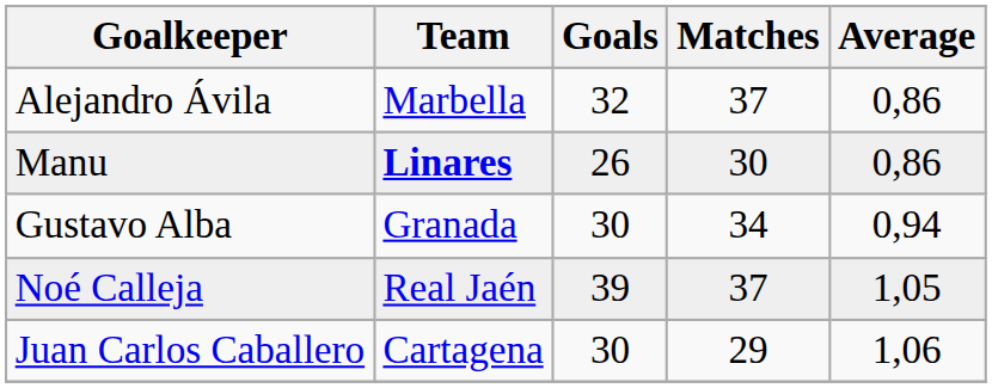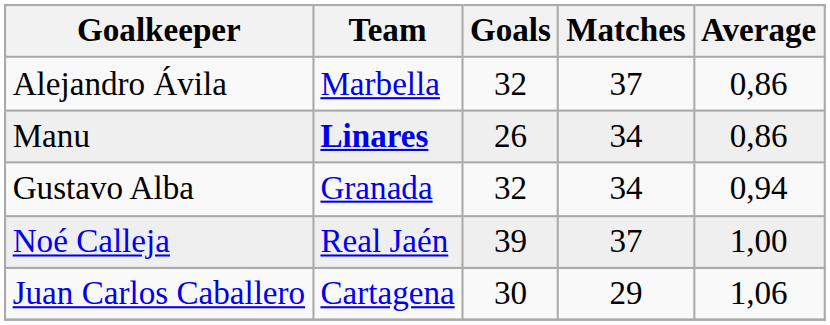Manu | Matches: 30 -> 34
Gustavo Alba | Goals: 30 -> 32
Noé Calleja | Average: 1,05 -> 1,00
